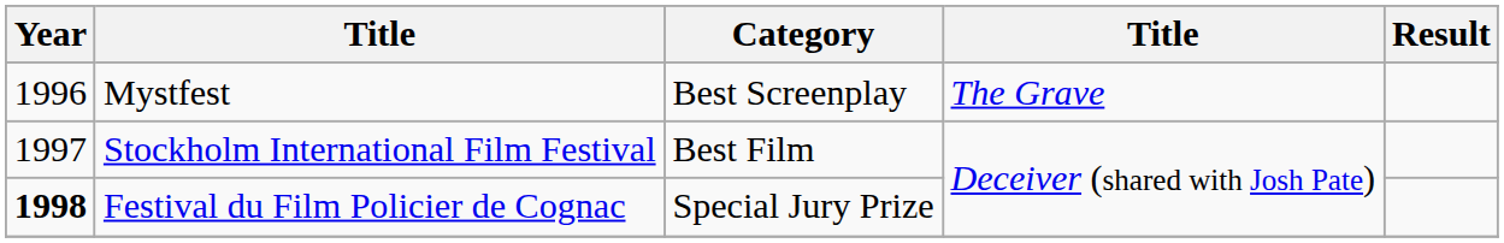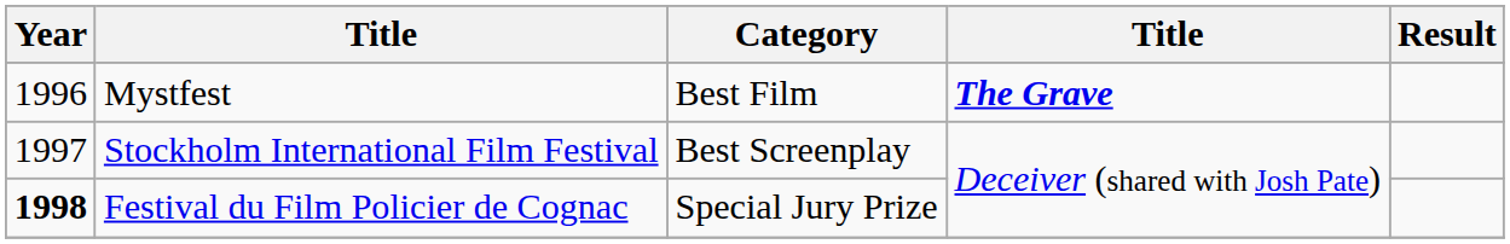Mystfest | Category: Best Screenplay -> Best Film
Mystfest | column 4: normal -> bold
Stockholm International Film Festival | Category: Best Film -> Best Screenplay
